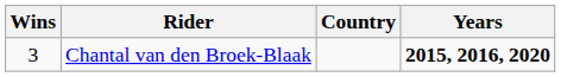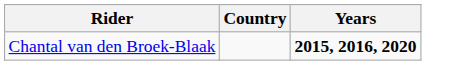- column: Wins | 3
